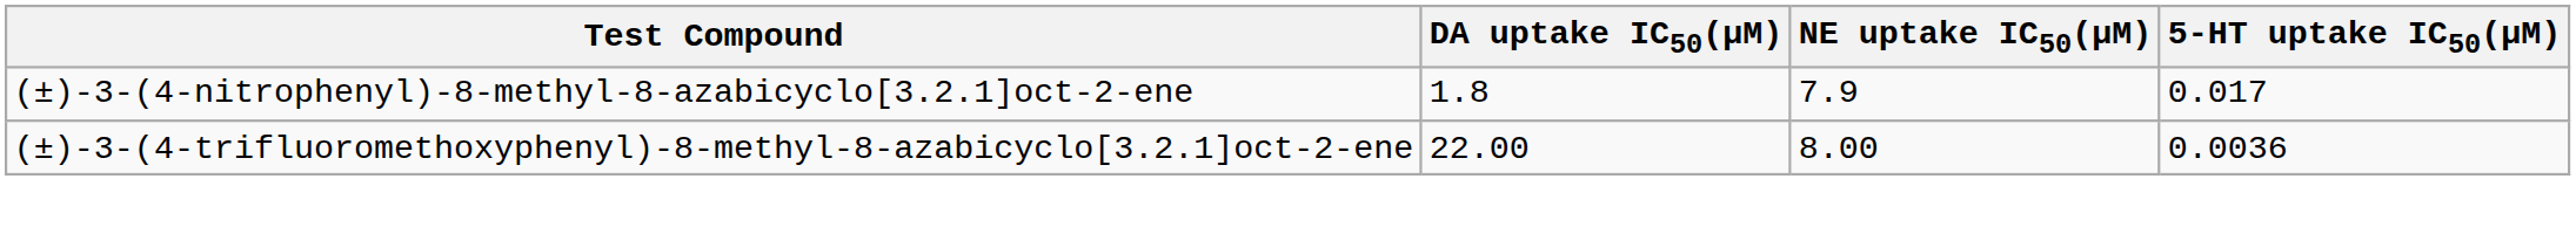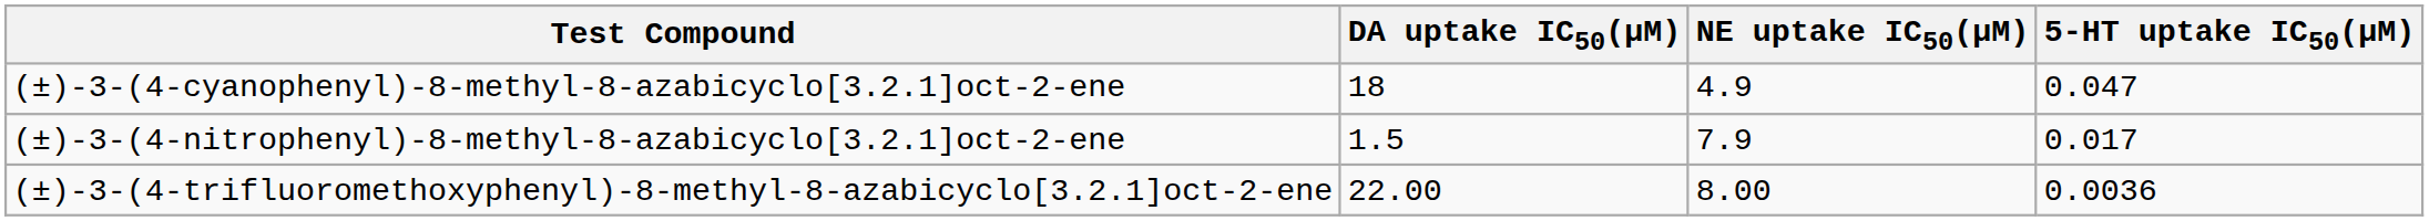+ row: (±)-3-(4-cyanophenyl)-8-methyl-8-azabicyclo[3.2.1]oct-2-ene | 18 | 4.9 | 0.047
(±)-3-(4-nitrophenyl)-8-methyl-8-azabicyclo[3.2.1]oct-2-ene | DA uptake IC50(μM): 1.8 -> 1.5
